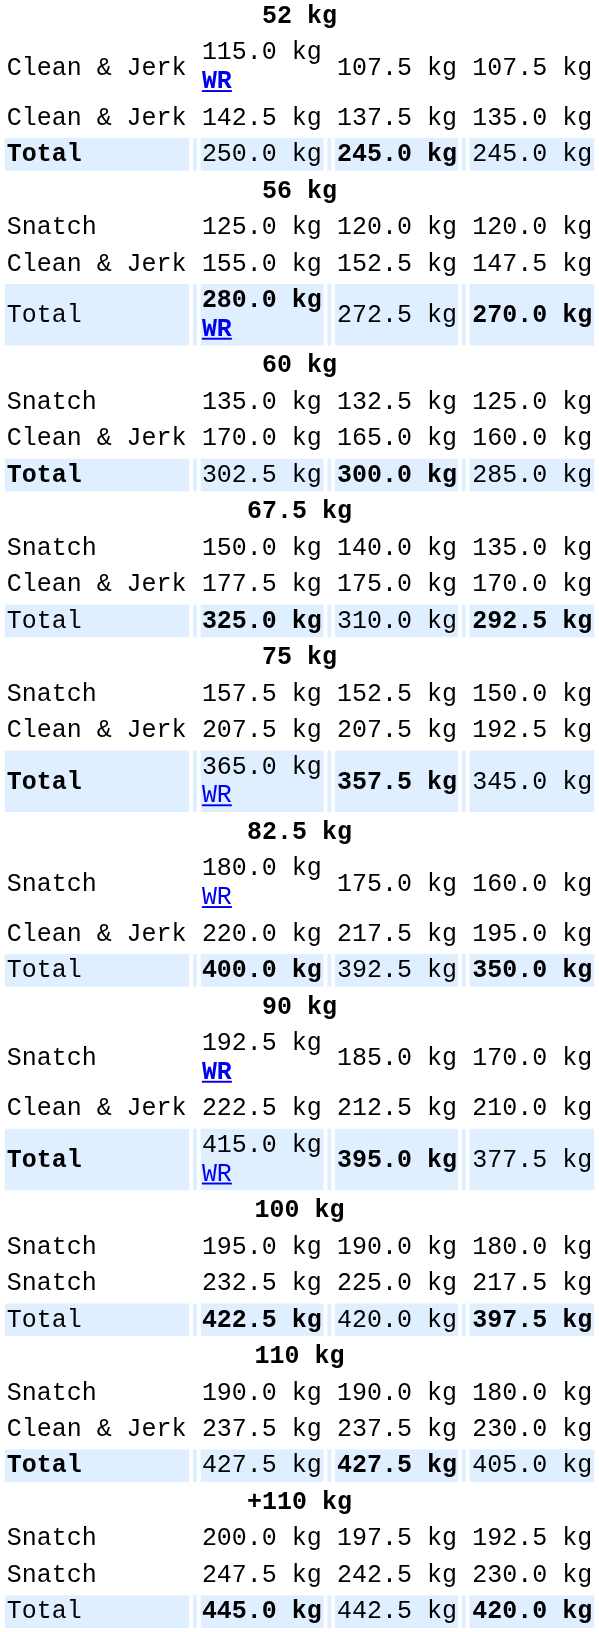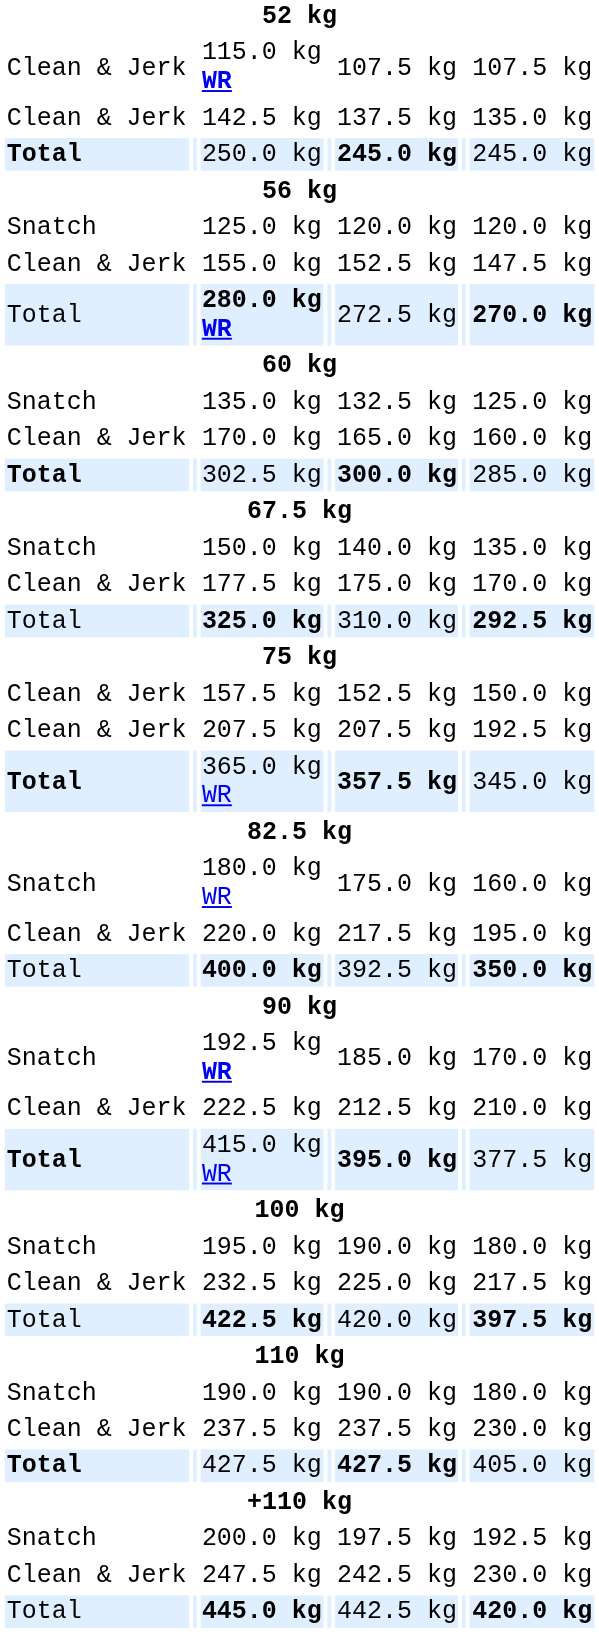157.5 kg | column 1: Snatch -> Clean & Jerk
232.5 kg | column 1: Snatch -> Clean & Jerk
247.5 kg | column 1: Snatch -> Clean & Jerk
